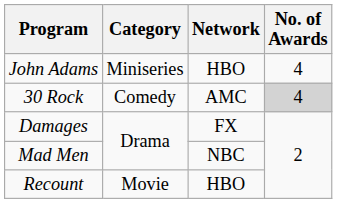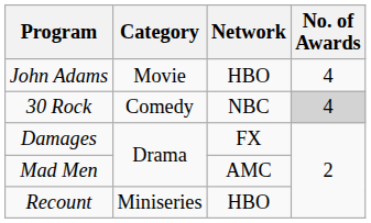John Adams | Category: Miniseries -> Movie
30 Rock | Network: AMC -> NBC
Mad Men | Network: NBC -> AMC
Recount | Category: Movie -> Miniseries
